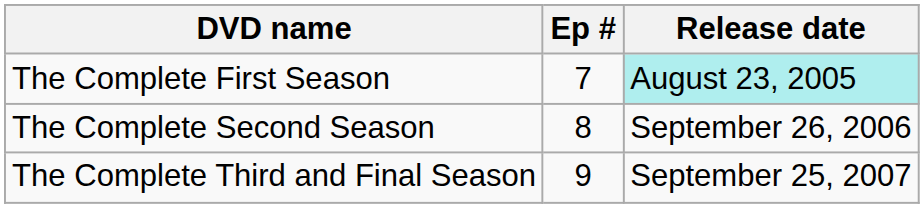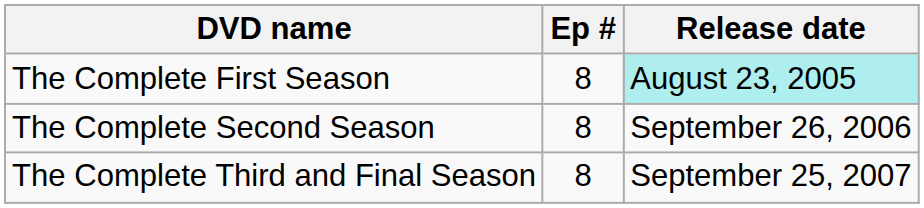The Complete First Season | Ep #: 7 -> 8
The Complete Third and Final Season | Ep #: 9 -> 8
